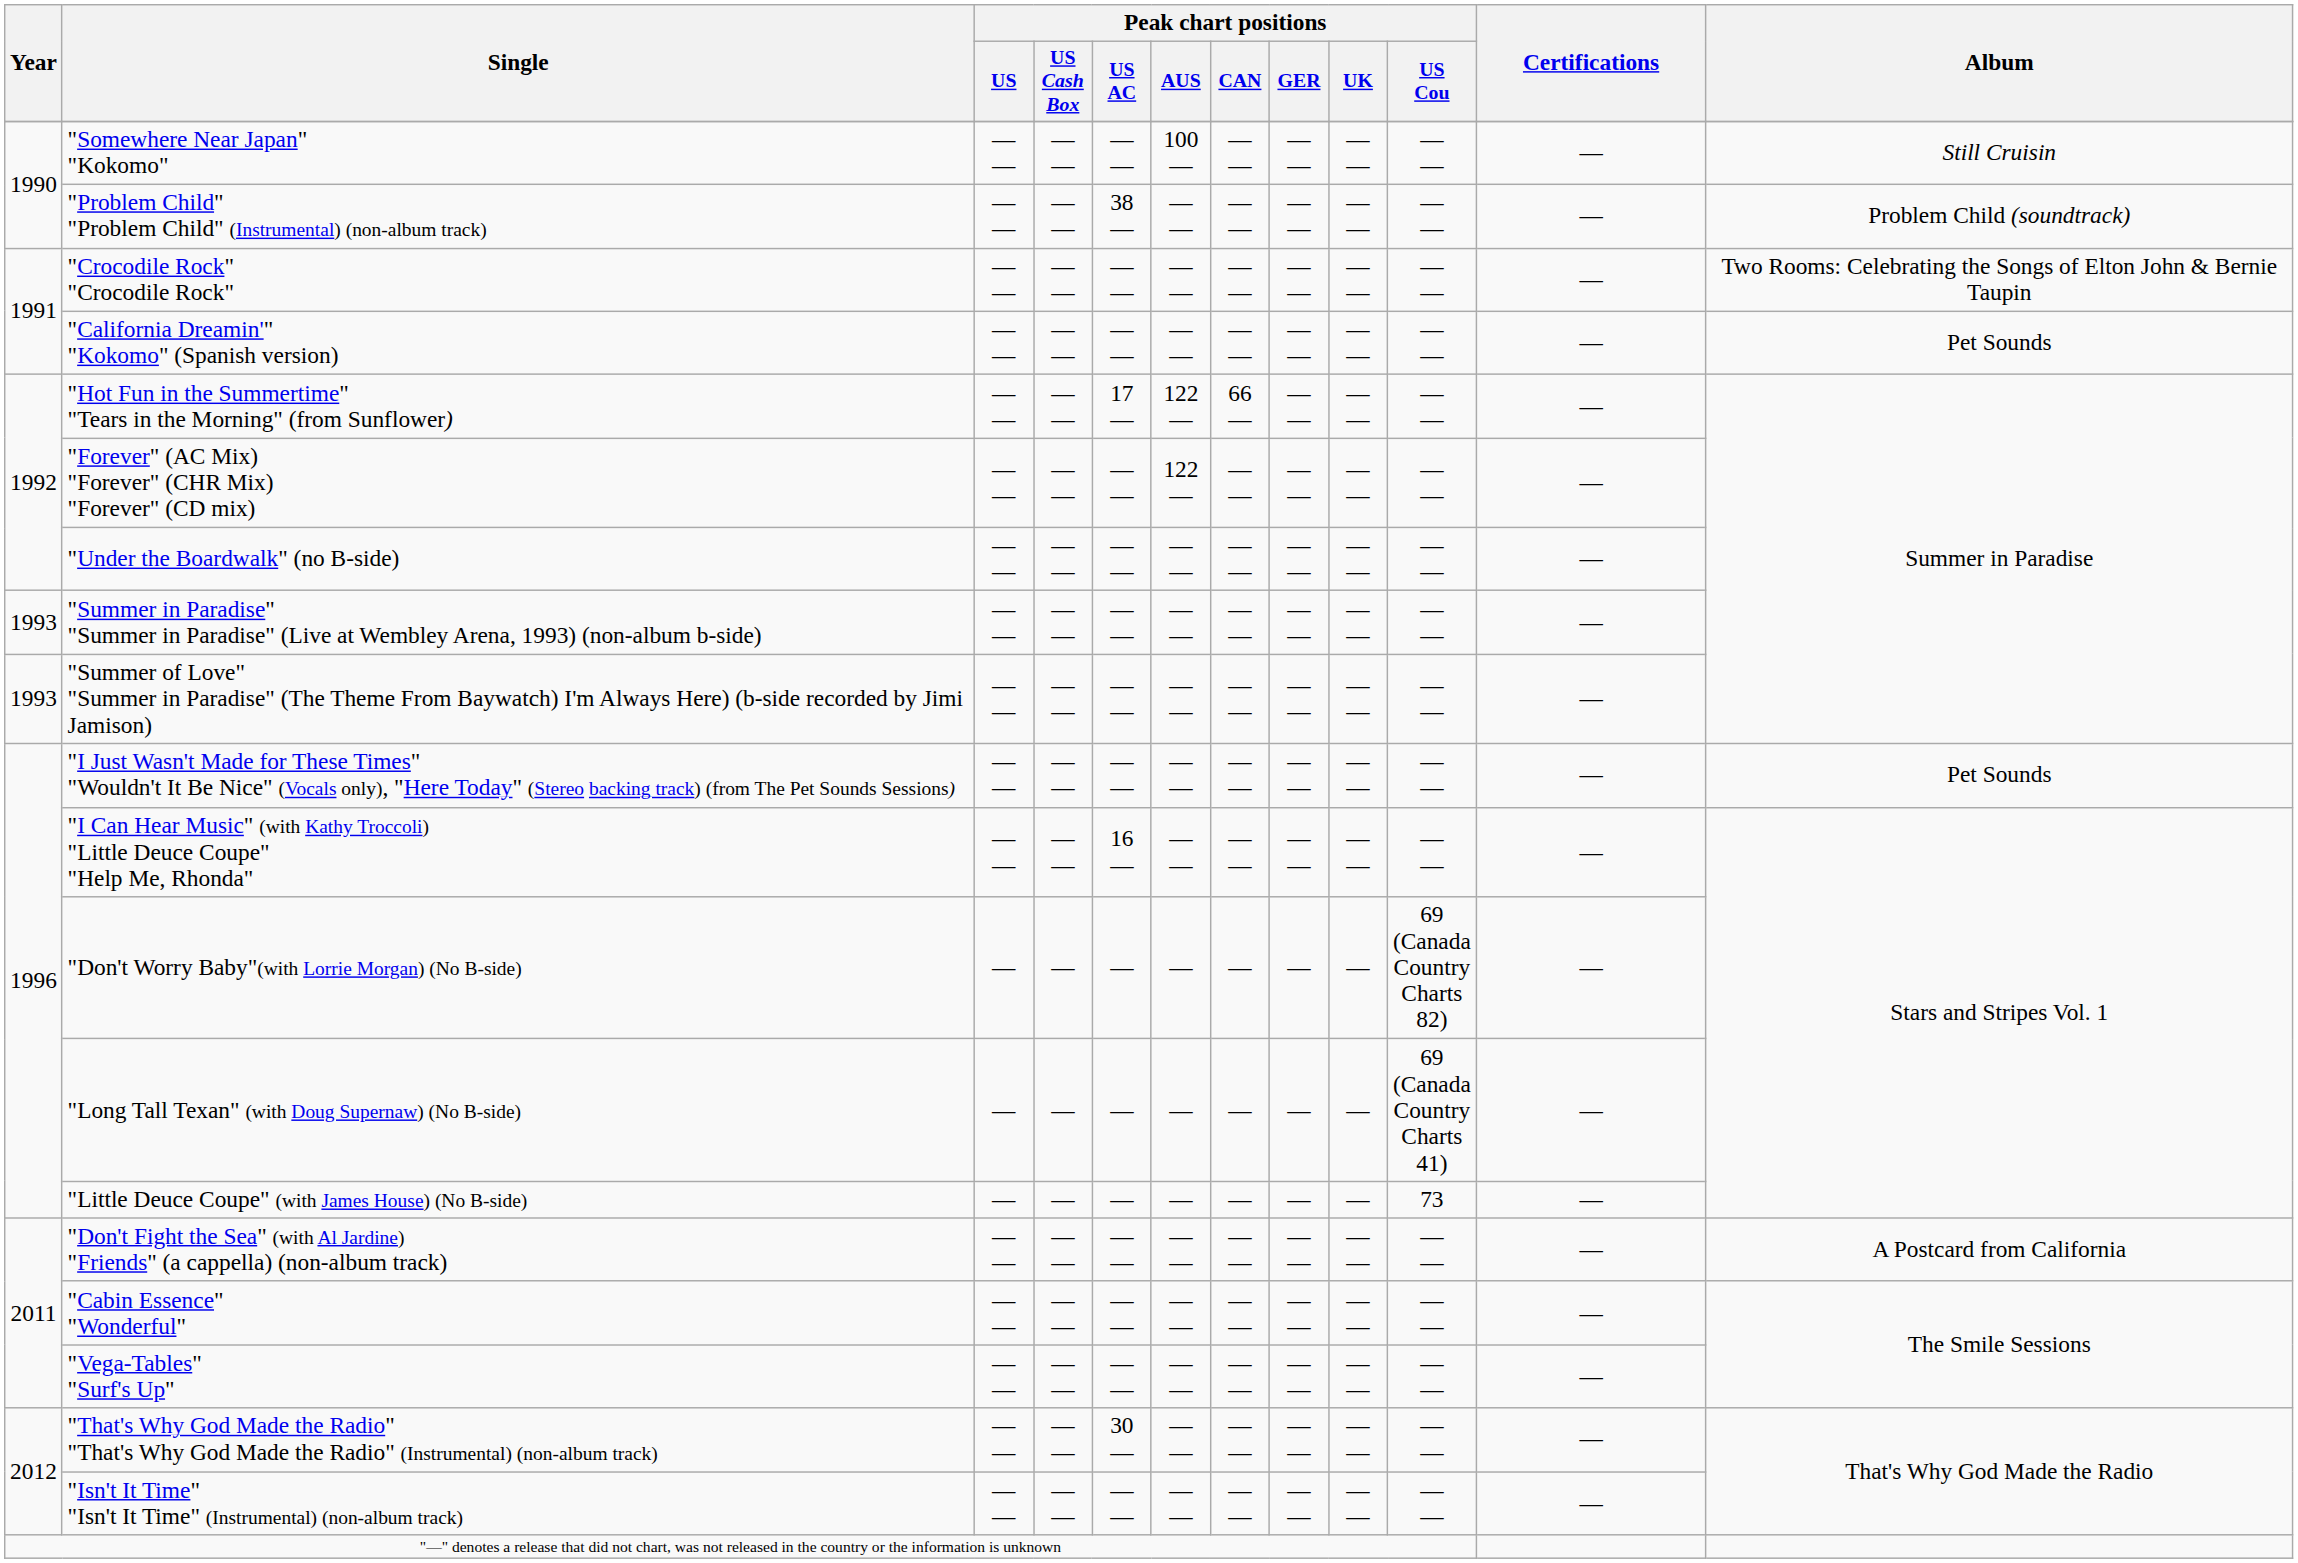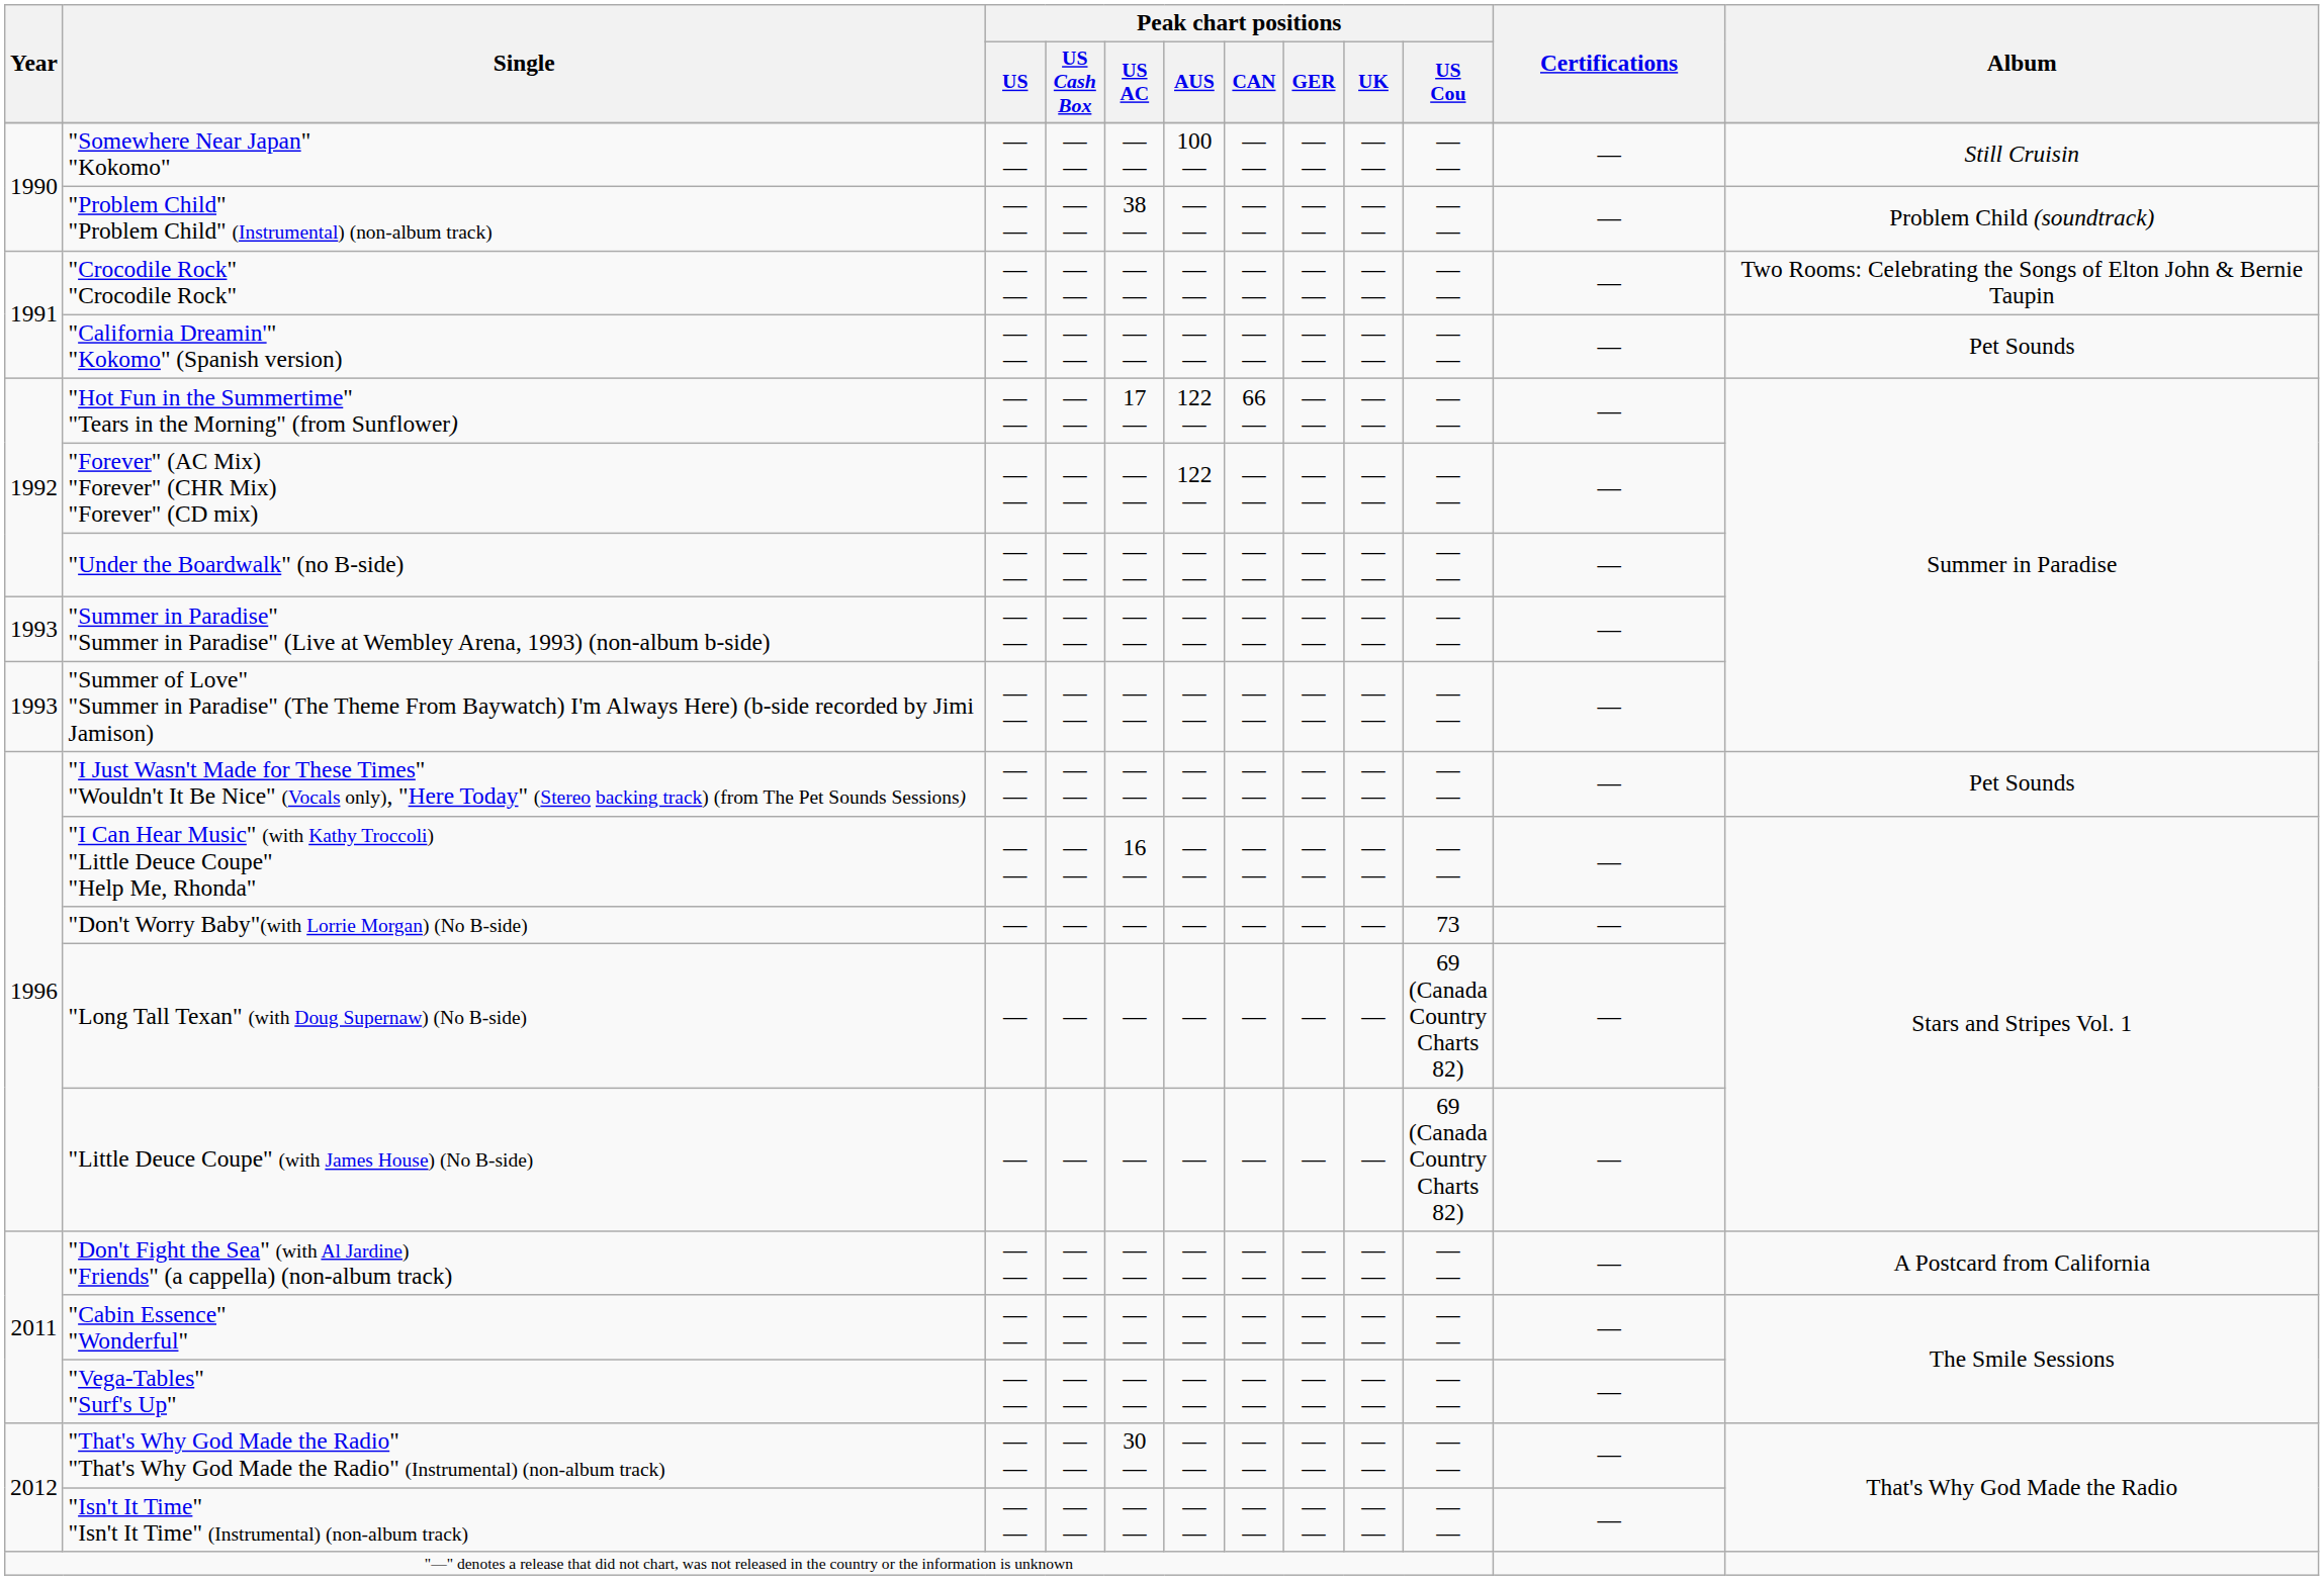"Don't Worry Baby"(with Lorrie Morgan) (No B-side) | Peak chart positions / US Cou: 69 (Canada Country Charts 82) -> 73
"Long Tall Texan" (with Doug Supernaw) (No B-side) | Peak chart positions / US Cou: 69 (Canada Country Charts 41) -> 69 (Canada Country Charts 82)
"Little Deuce Coupe" (with James House) (No B-side) | Peak chart positions / US Cou: 73 -> 69 (Canada Country Charts 82)
